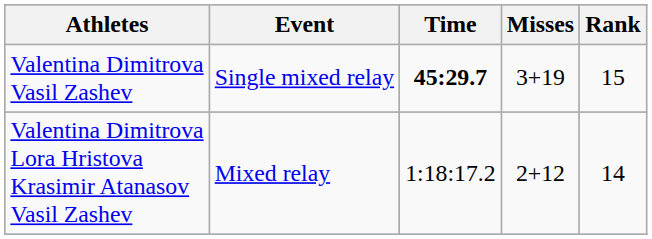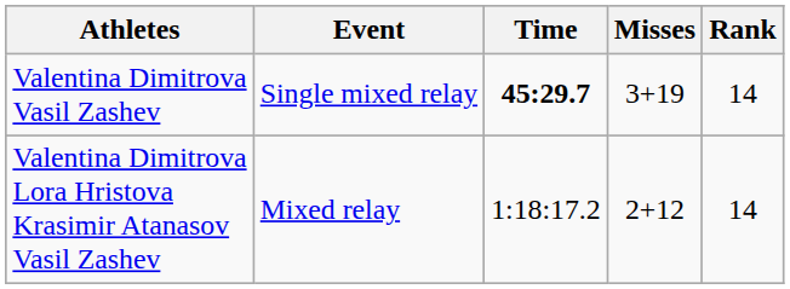Valentina Dimitrova Vasil Zashev | Rank: 15 -> 14
